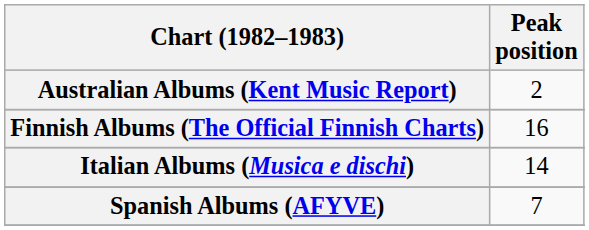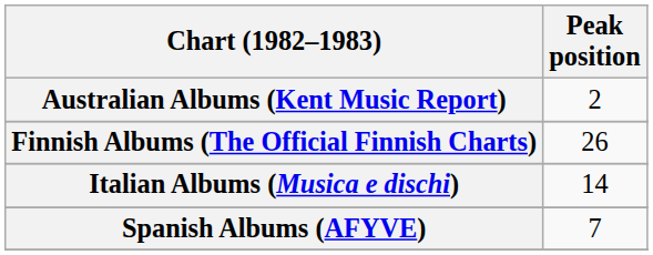Finnish Albums (The Official Finnish Charts) | Peak position: 16 -> 26
